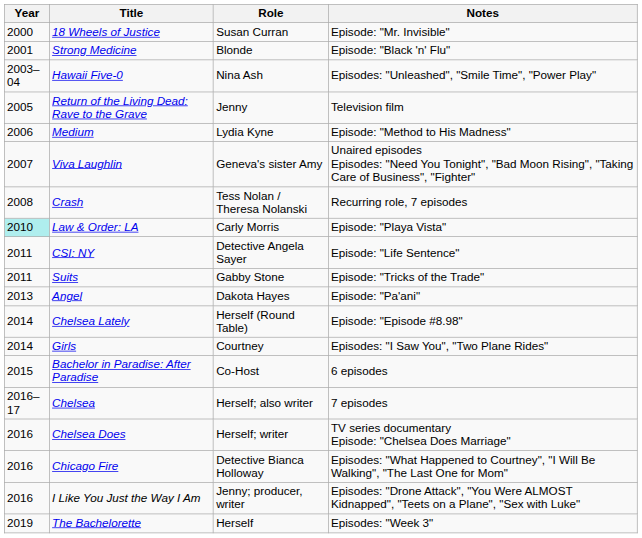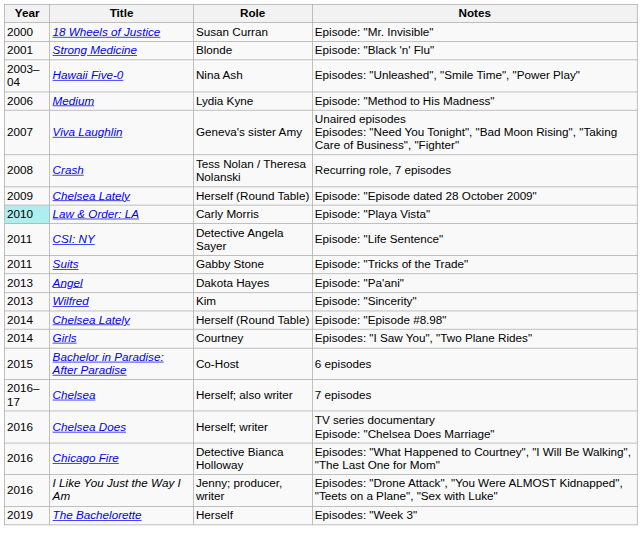- row: 2005 | Return of the Living Dead: Rave to the Grave | Jenny | Television film
+ row: 2009 | Chelsea Lately | Herself (Round Table) | Episode: "Episode dated 28 October 2009"
+ row: 2013 | Wilfred | Kim | Episode: "Sincerity"
